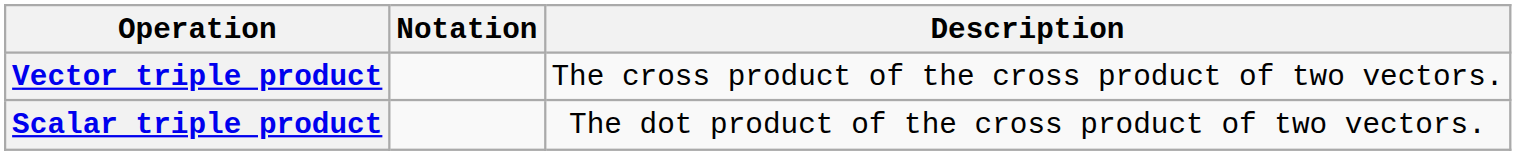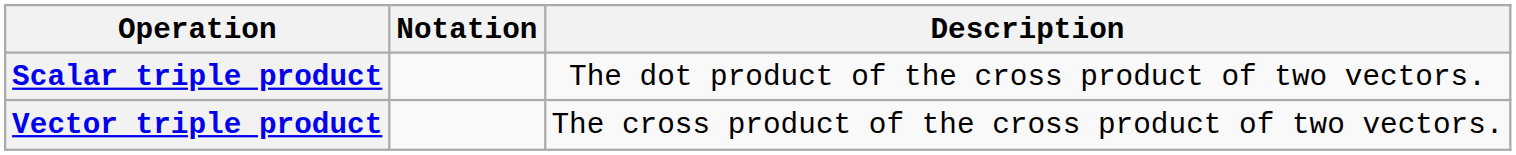rows swapped: Scalar triple product <-> Vector triple product
